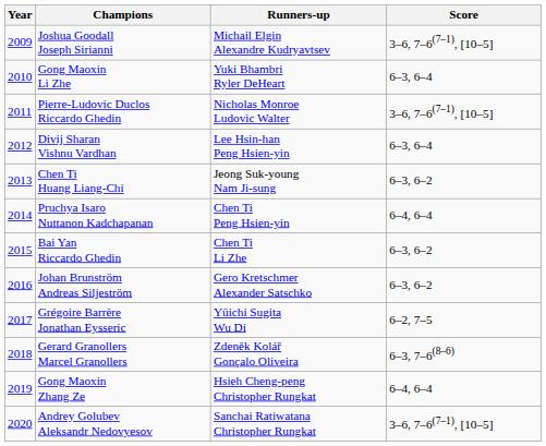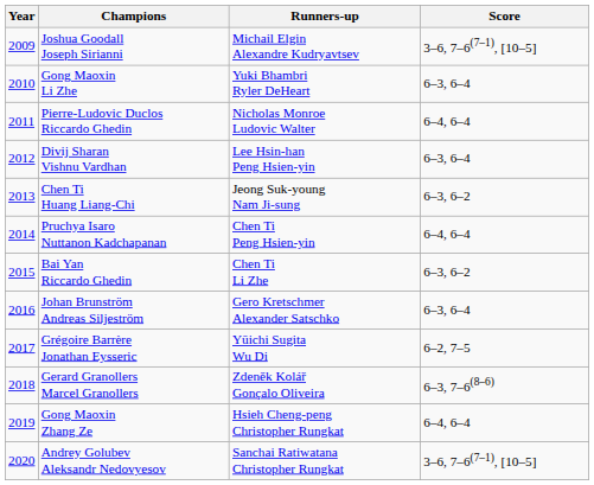Pierre-Ludovic Duclos Riccardo Ghedin | Score: 3–6, 7–6(7–1), [10–5] -> 6–4, 6–4
Johan Brunström Andreas Siljeström | Score: 6–3, 6–2 -> 6–3, 6–4
